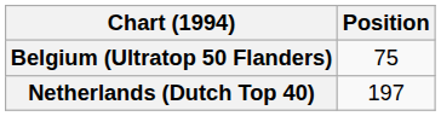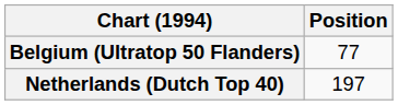Belgium (Ultratop 50 Flanders) | Position: 75 -> 77
